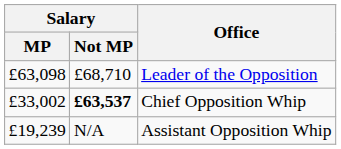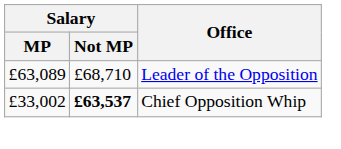Leader of the Opposition | Salary / MP: £63,098 -> £63,089
- row: £19,239 | N/A | Assistant Opposition Whip
